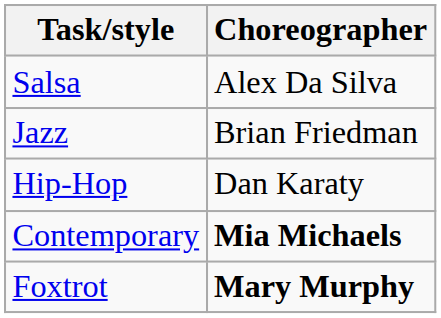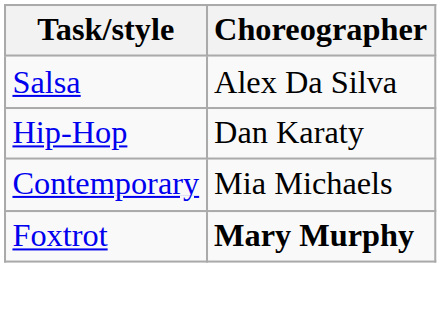- row: Jazz | Brian Friedman
Contemporary | Choreographer: bold -> normal
